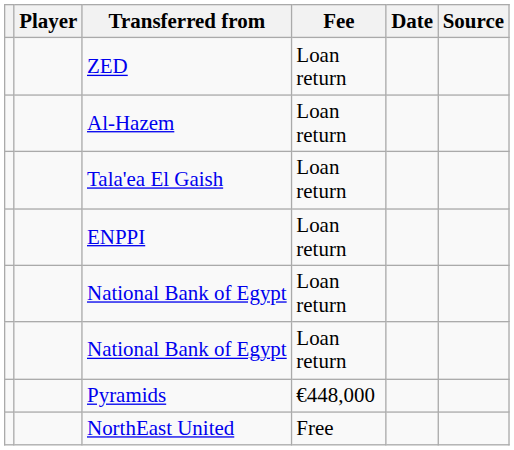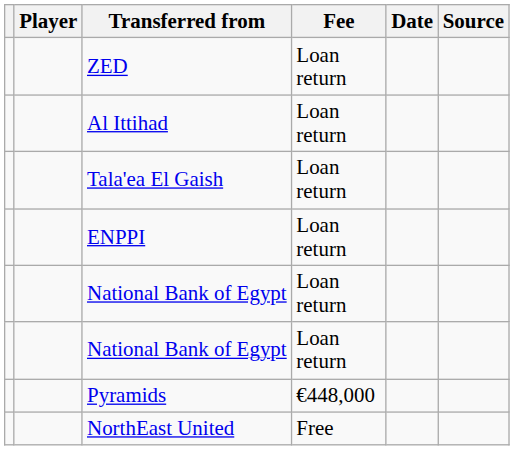- row: Al-Hazem | Loan return
+ row: Al Ittihad | Loan return
